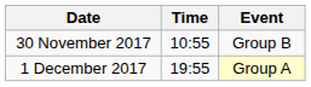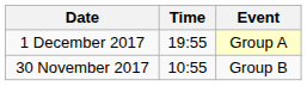rows swapped: 30 November 2017 <-> 1 December 2017
